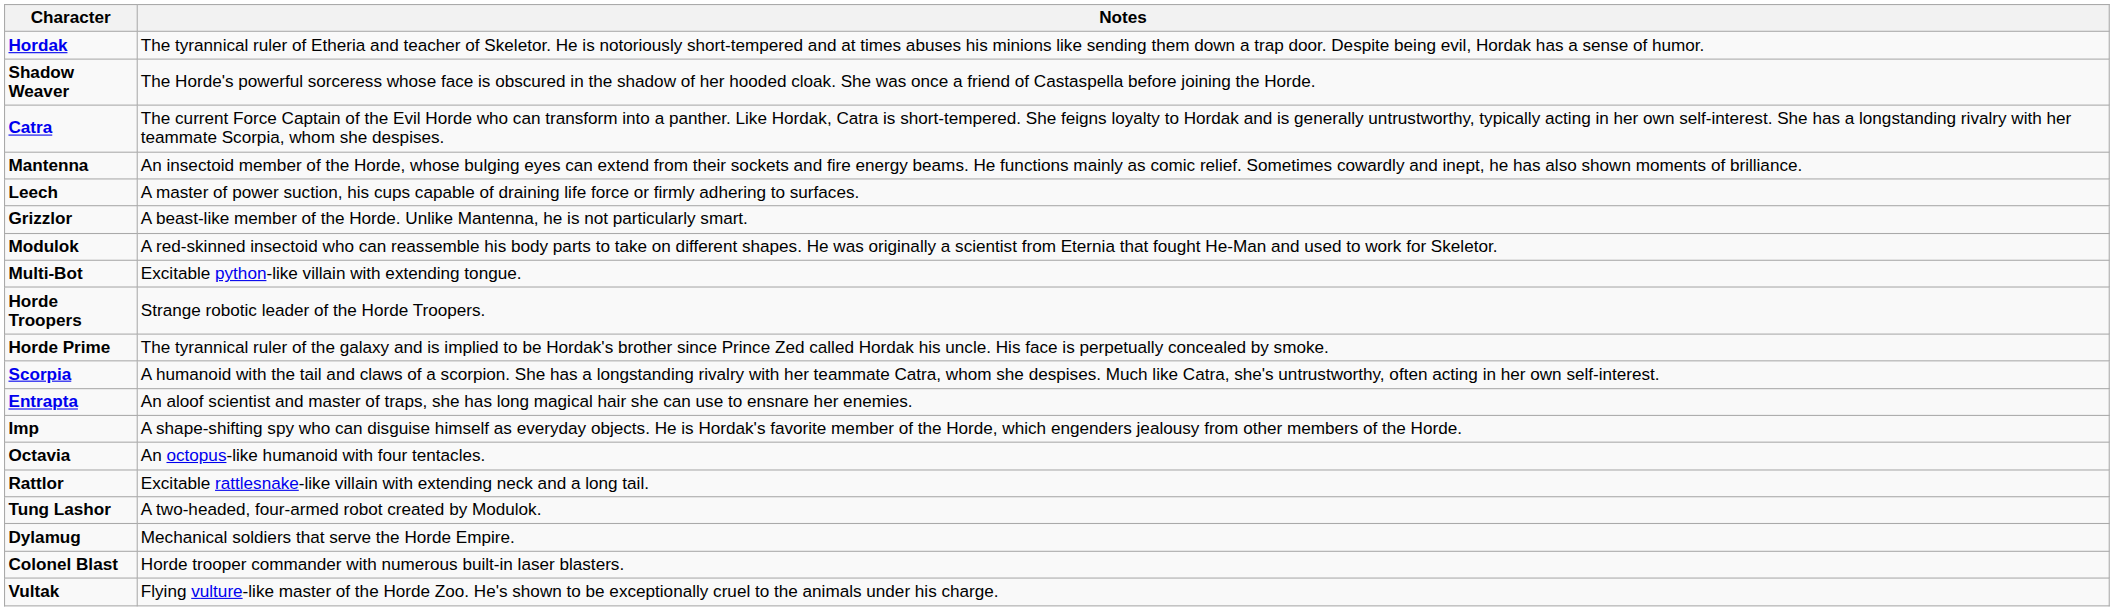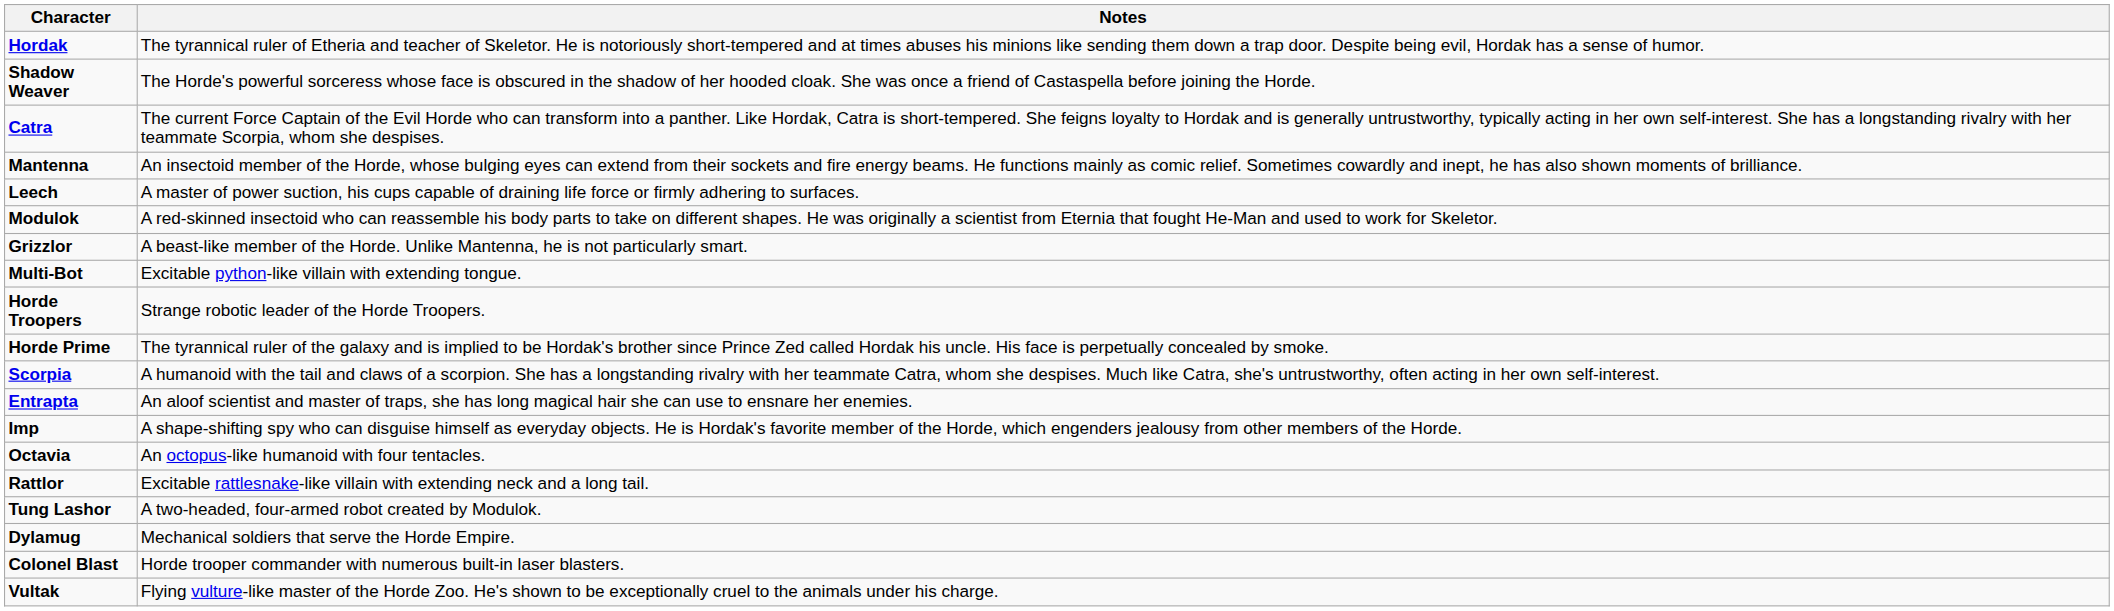rows swapped: Grizzlor <-> Modulok
